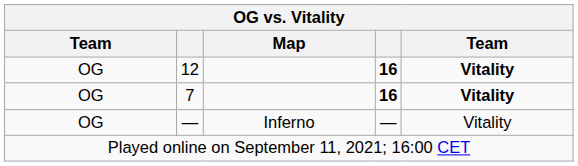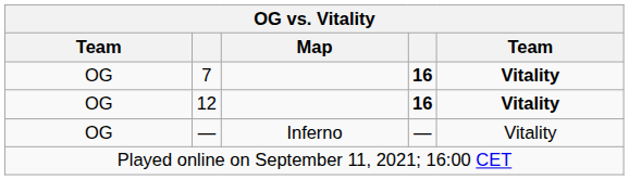rows swapped: 12 <-> 7
